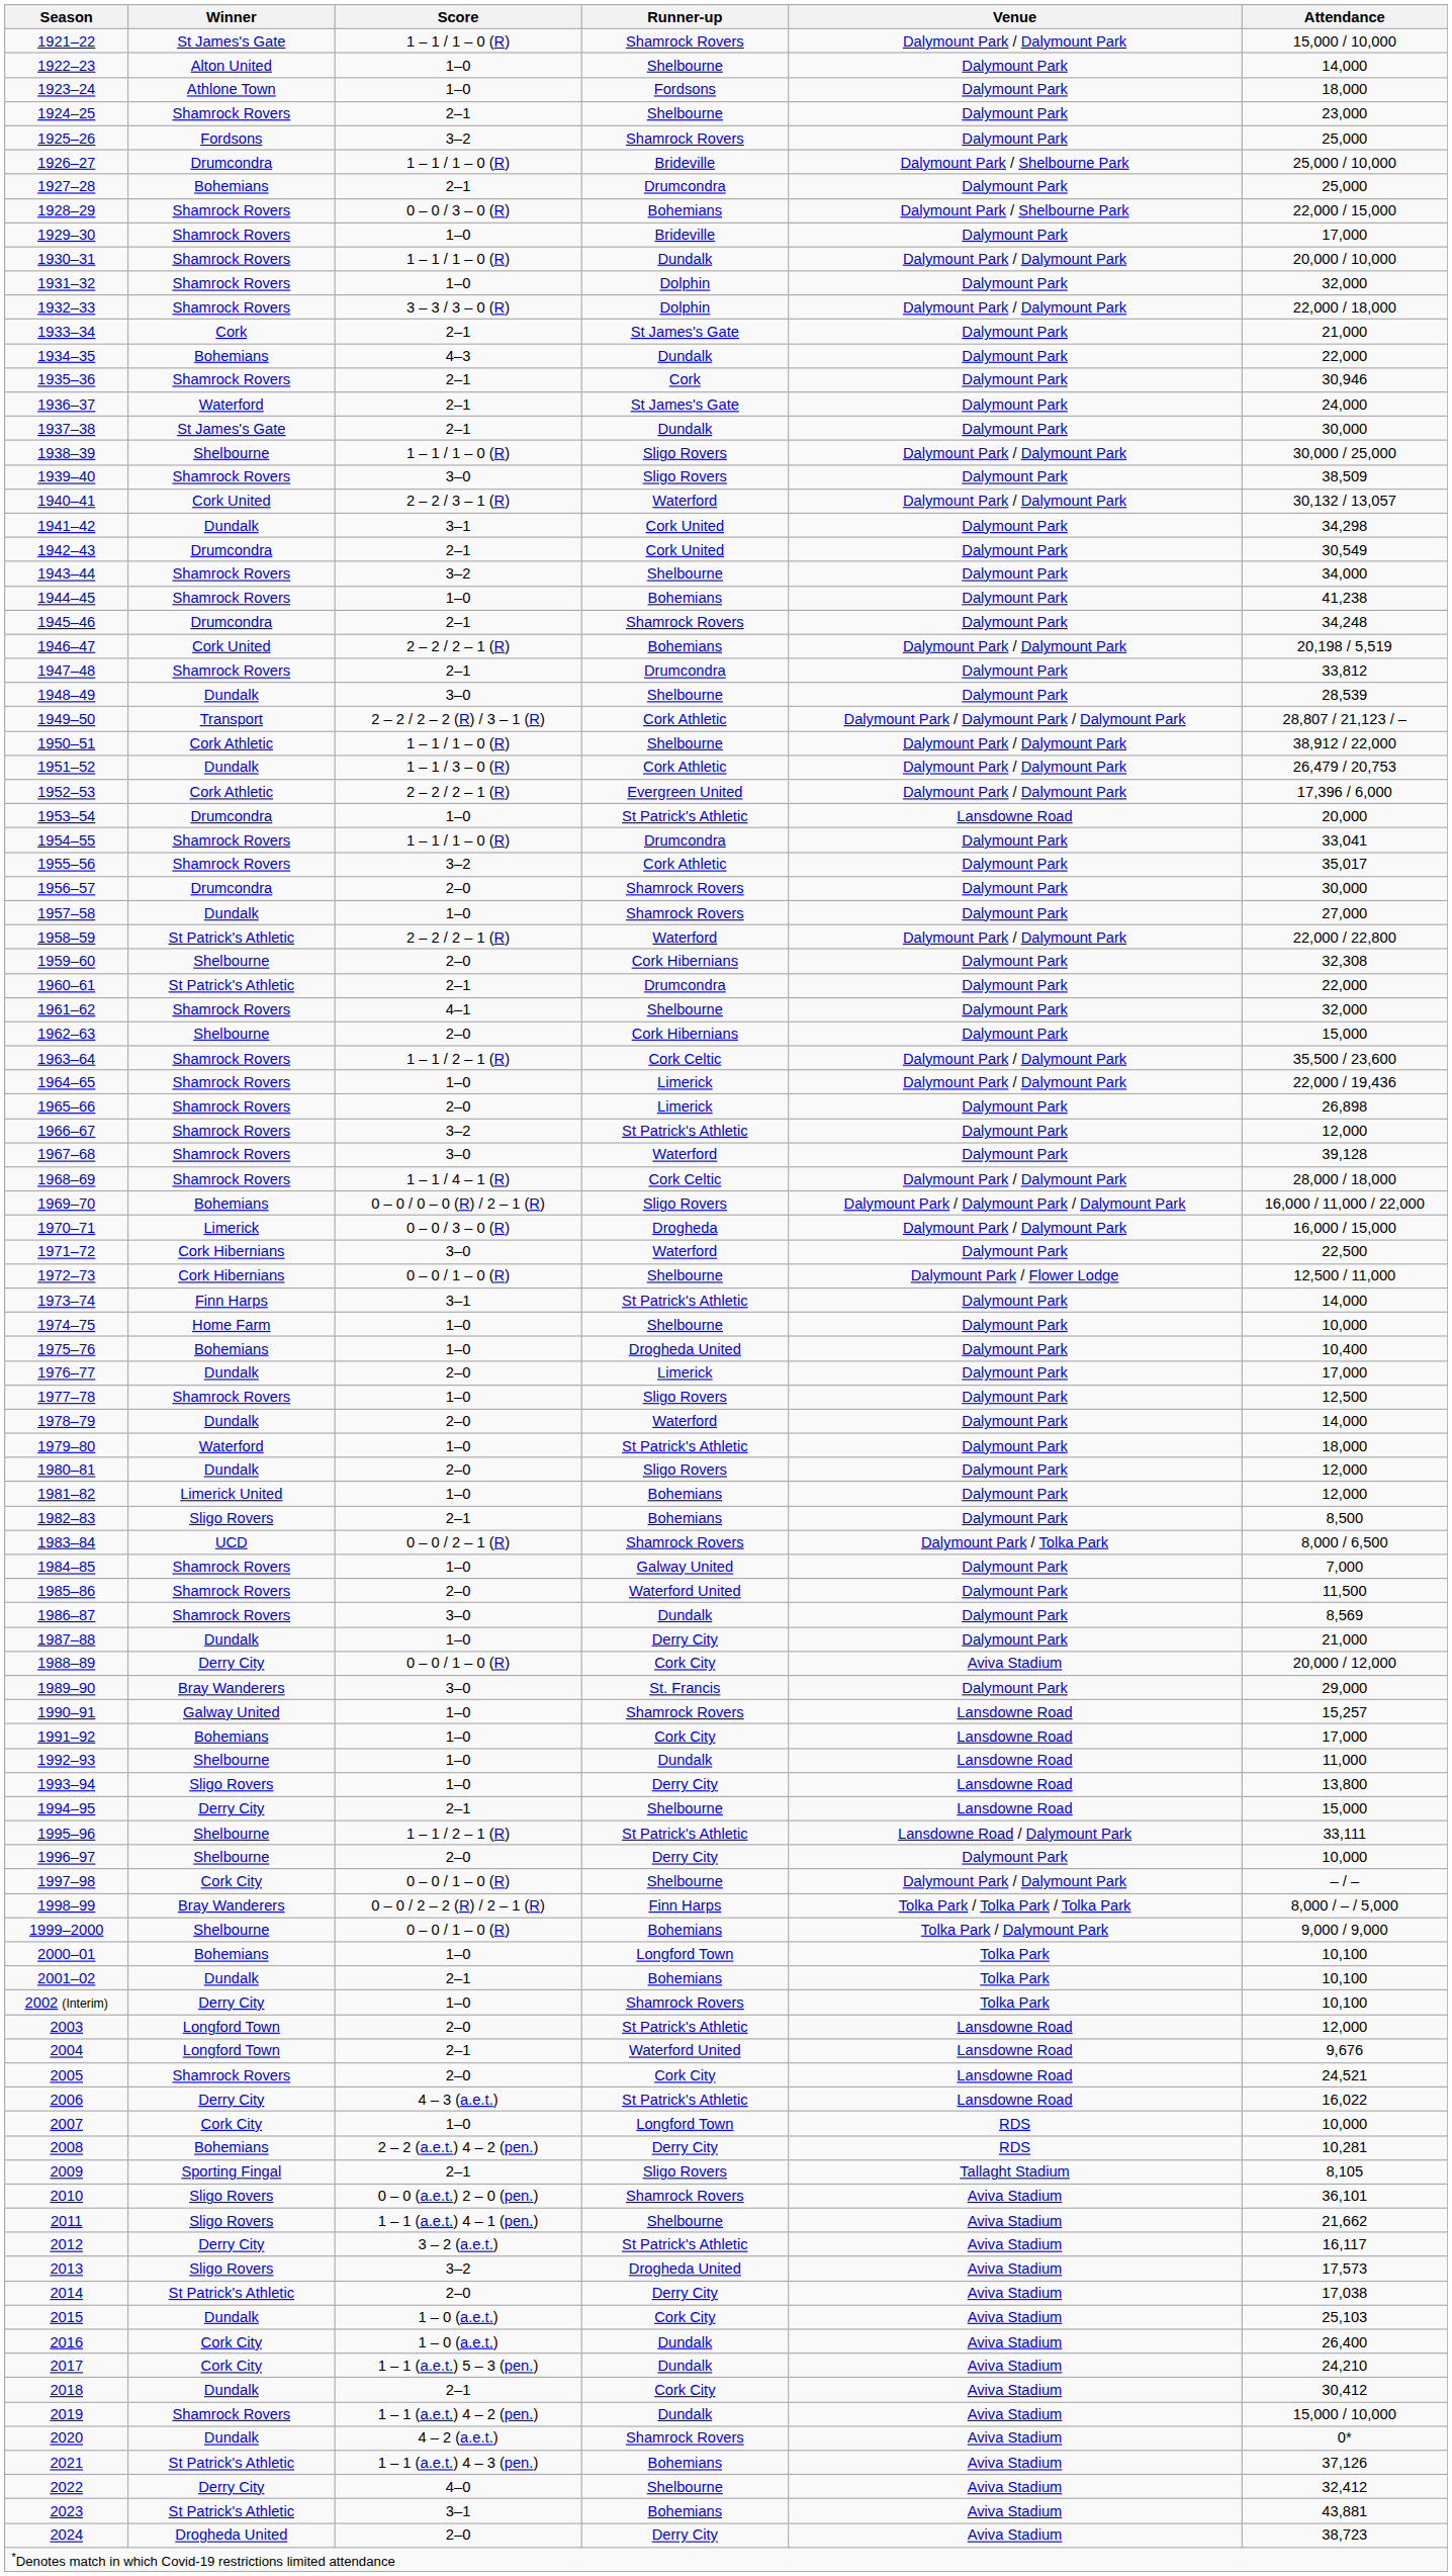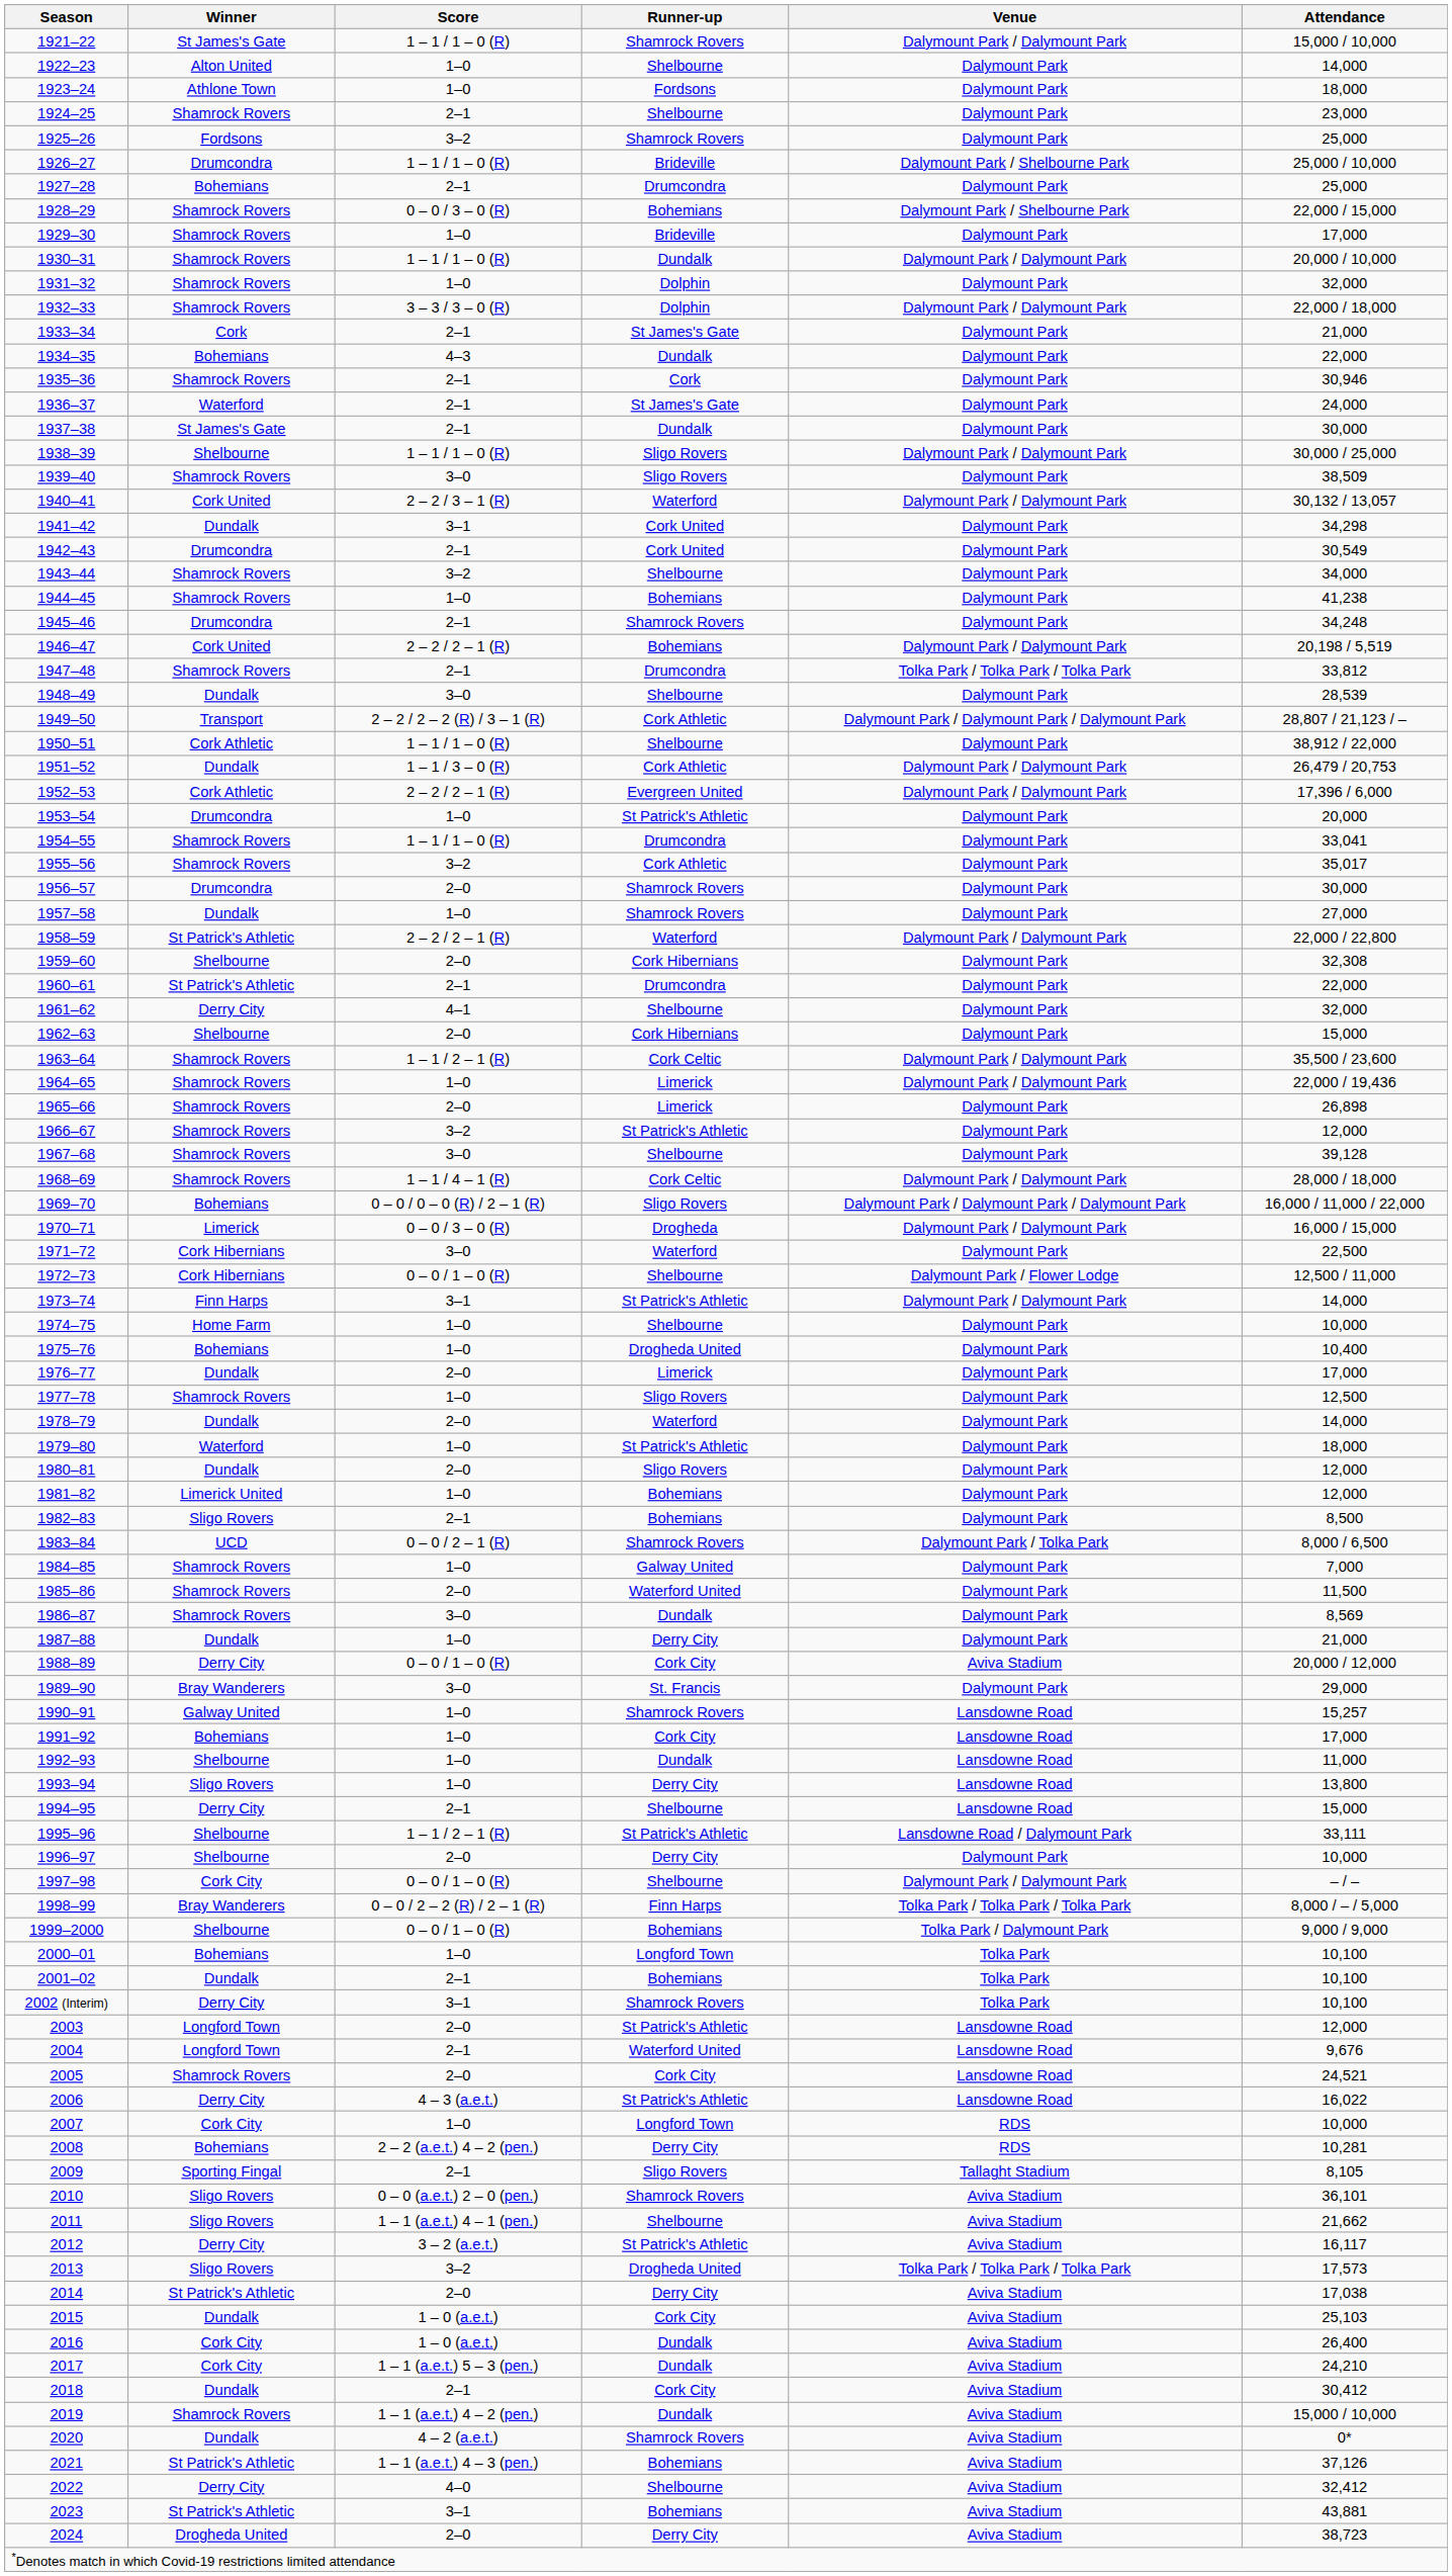1947–48 | Venue: Dalymount Park -> Tolka Park / Tolka Park / Tolka Park
1950–51 | Venue: Dalymount Park / Dalymount Park -> Dalymount Park
1953–54 | Venue: Lansdowne Road -> Dalymount Park
1961–62 | Winner: Shamrock Rovers -> Derry City
1967–68 | Runner-up: Waterford -> Shelbourne
1973–74 | Venue: Dalymount Park -> Dalymount Park / Dalymount Park
2002 (Interim) | Score: 1–0 -> 3–1
2013 | Venue: Aviva Stadium -> Tolka Park / Tolka Park / Tolka Park
